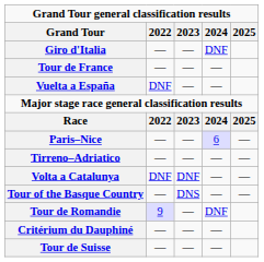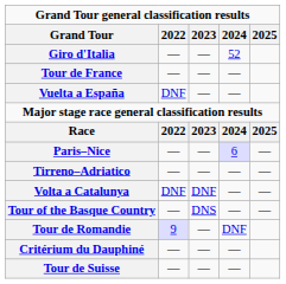Giro d'Italia | 2024: DNF -> 52
